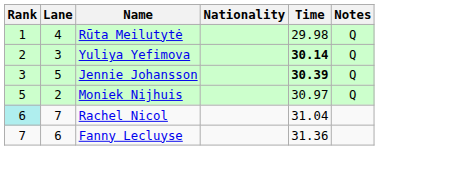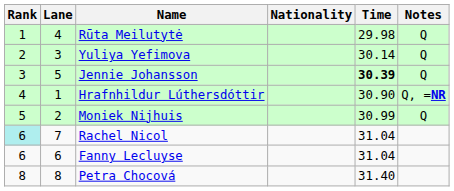Yuliya Yefimova | Time: bold -> normal
+ row: 4 | 1 | Hrafnhildur Lúthersdóttir | 30.90 | Q, =NR
Moniek Nijhuis | Time: 30.97 -> 30.99
Fanny Lecluyse | Rank: 7 -> 6
Fanny Lecluyse | Time: 31.36 -> 31.04
+ row: 8 | 8 | Petra Chocová | 31.40
